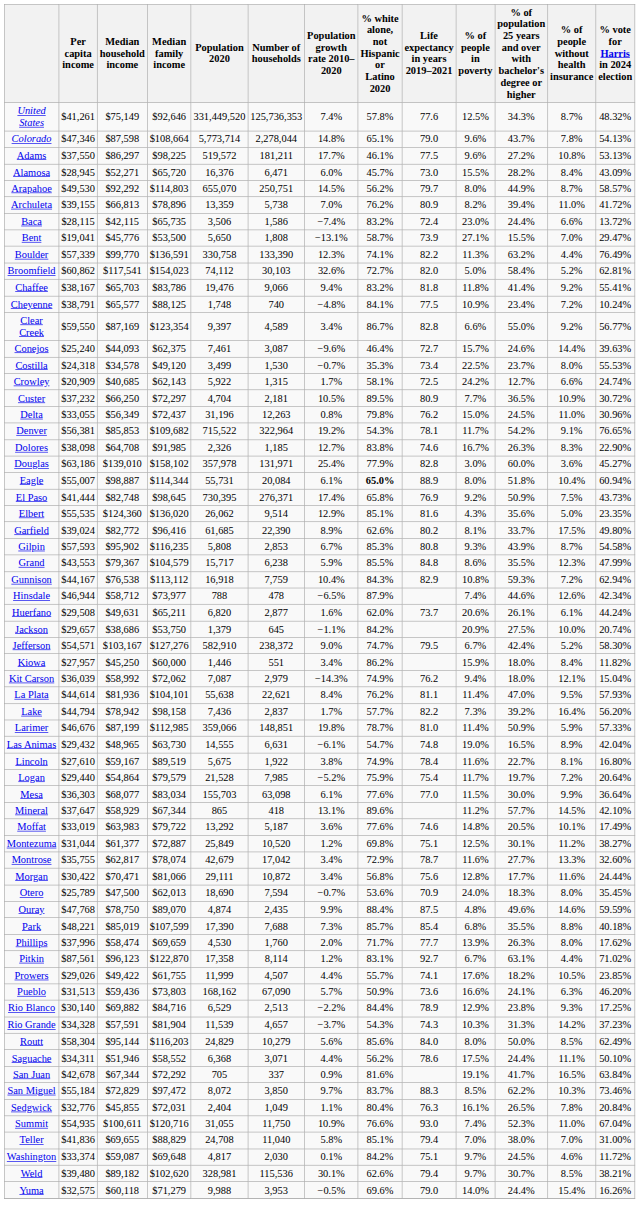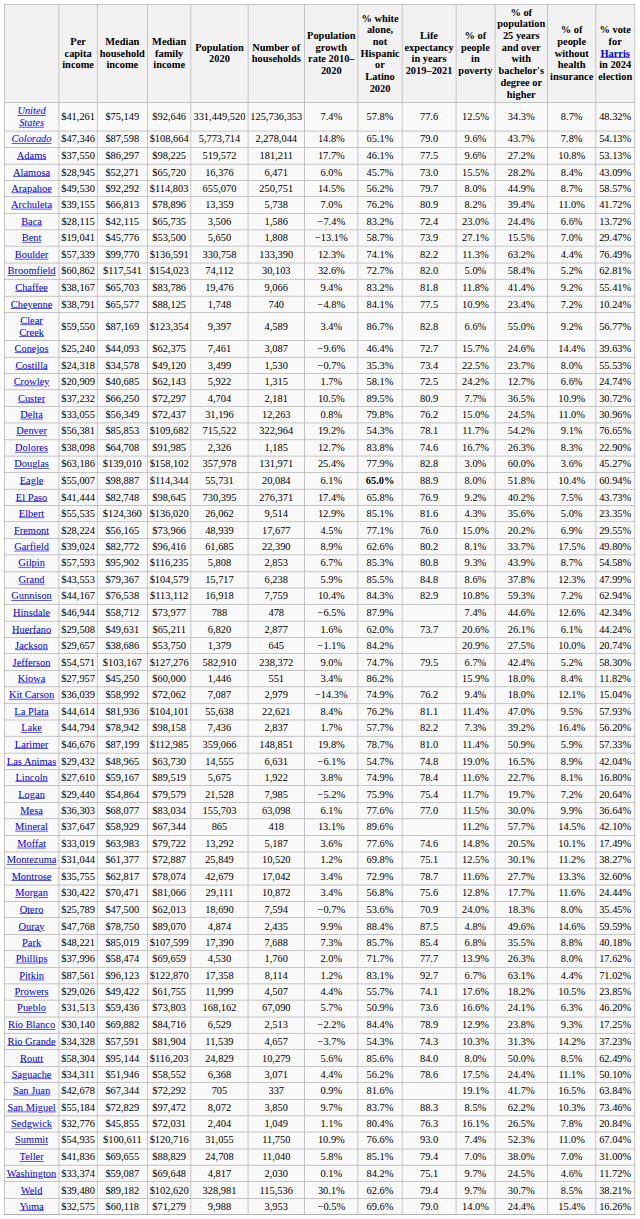El Paso | column 11: 50.9% -> 40.2%
+ row: Fremont | $28,224 | $56,165 | $73,966 | 48,939 | 17,677 | 4.5% | 77.1% | 76.0 | 15.0% | 20.2% | 6.9% | 29.55%
Grand | column 11: 35.5% -> 37.8%
